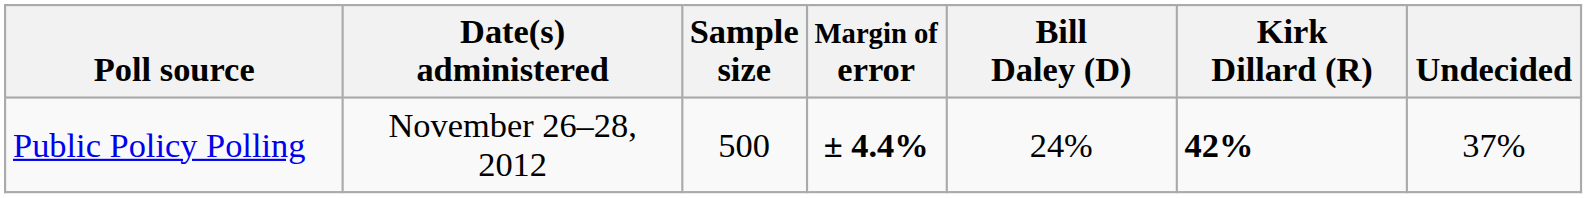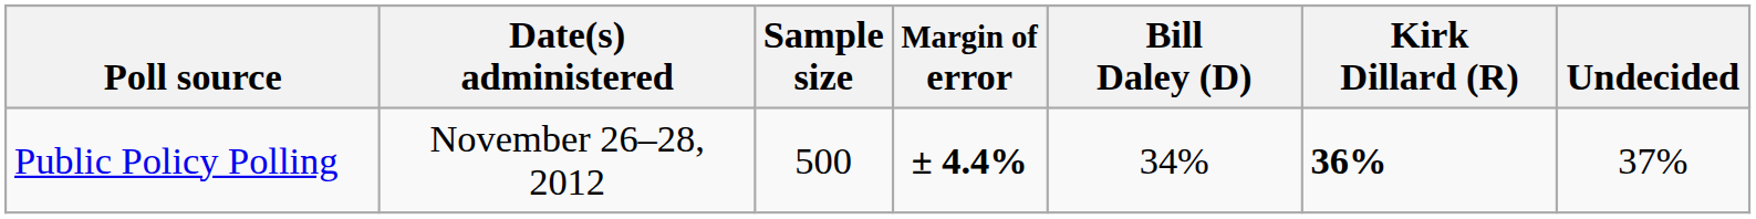Public Policy Polling | Bill Daley (D): 24% -> 34%
Public Policy Polling | Kirk Dillard (R): 42% -> 36%
